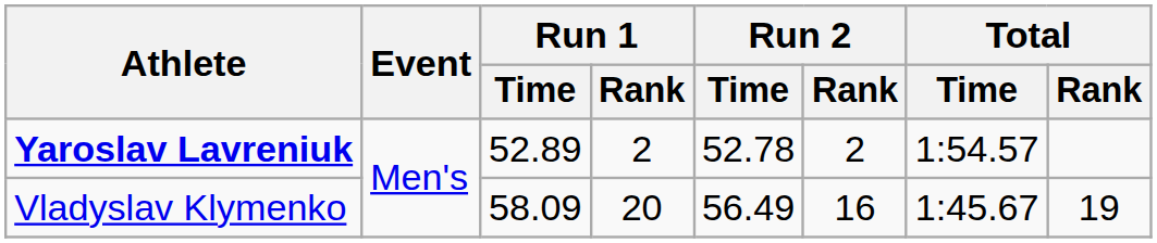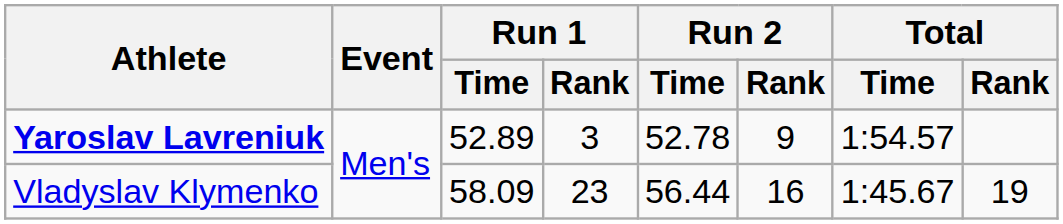Yaroslav Lavreniuk | Run 1 / Rank: 2 -> 3
Yaroslav Lavreniuk | Run 2 / Rank: 2 -> 9
Vladyslav Klymenko | Run 1 / Rank: 20 -> 23
Vladyslav Klymenko | Run 2 / Time: 56.49 -> 56.44
